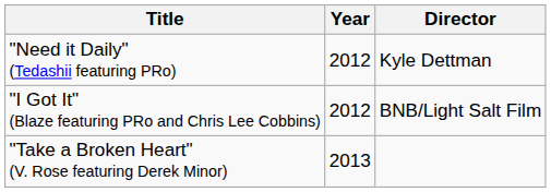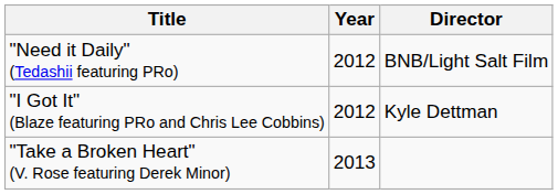"Need it Daily" (Tedashii featuring PRo) | Director: Kyle Dettman -> BNB/Light Salt Film
"I Got It" (Blaze featuring PRo and Chris Lee Cobbins) | Director: BNB/Light Salt Film -> Kyle Dettman
